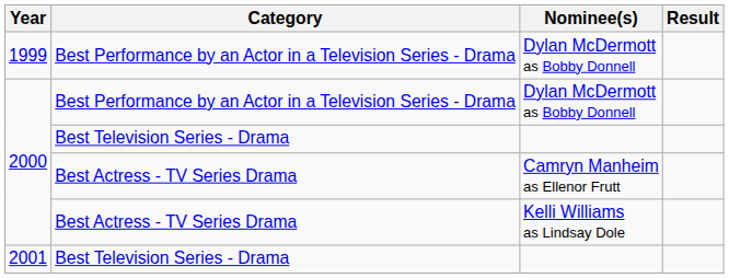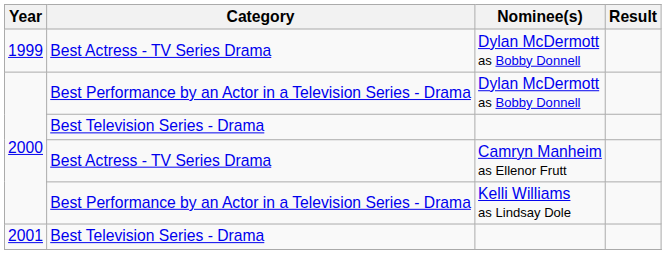1999 / Dylan McDermott as Bobby Donnell | Category: Best Performance by an Actor in a Television Series - Drama -> Best Actress - TV Series Drama
Kelli Williams as Lindsay Dole | Category: Best Actress - TV Series Drama -> Best Performance by an Actor in a Television Series - Drama
